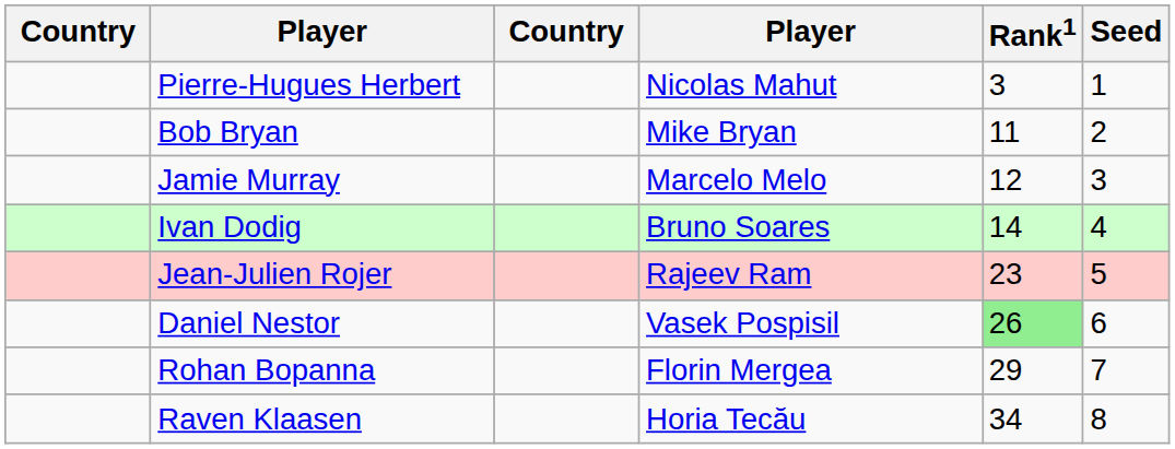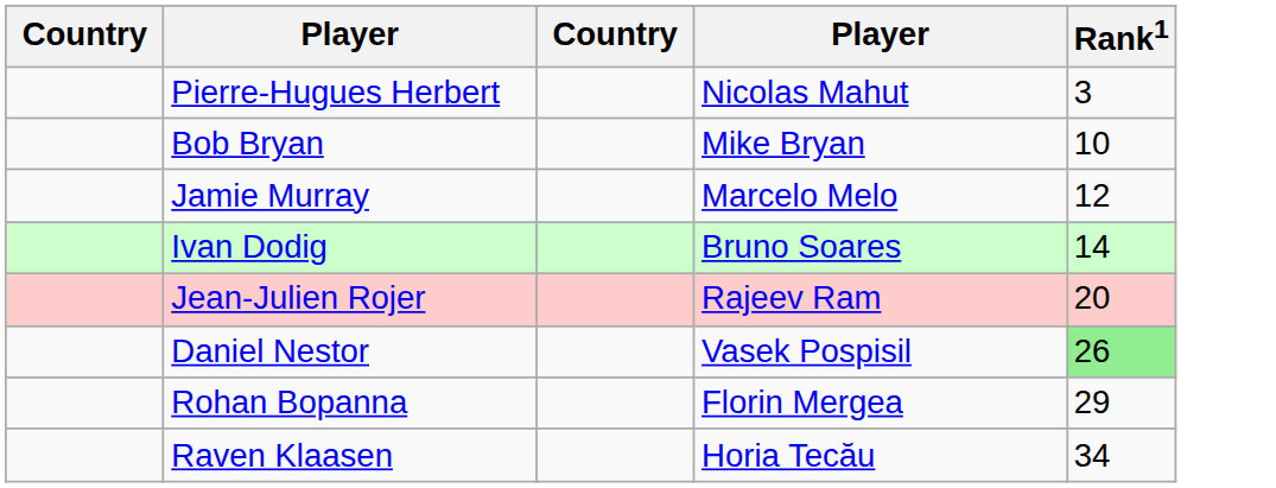- column: Seed | 1 | 2 | 3 | 4 | 5 | 6 | 7 | 8
Bob Bryan | Rank1: 11 -> 10
Jean-Julien Rojer | Rank1: 23 -> 20
